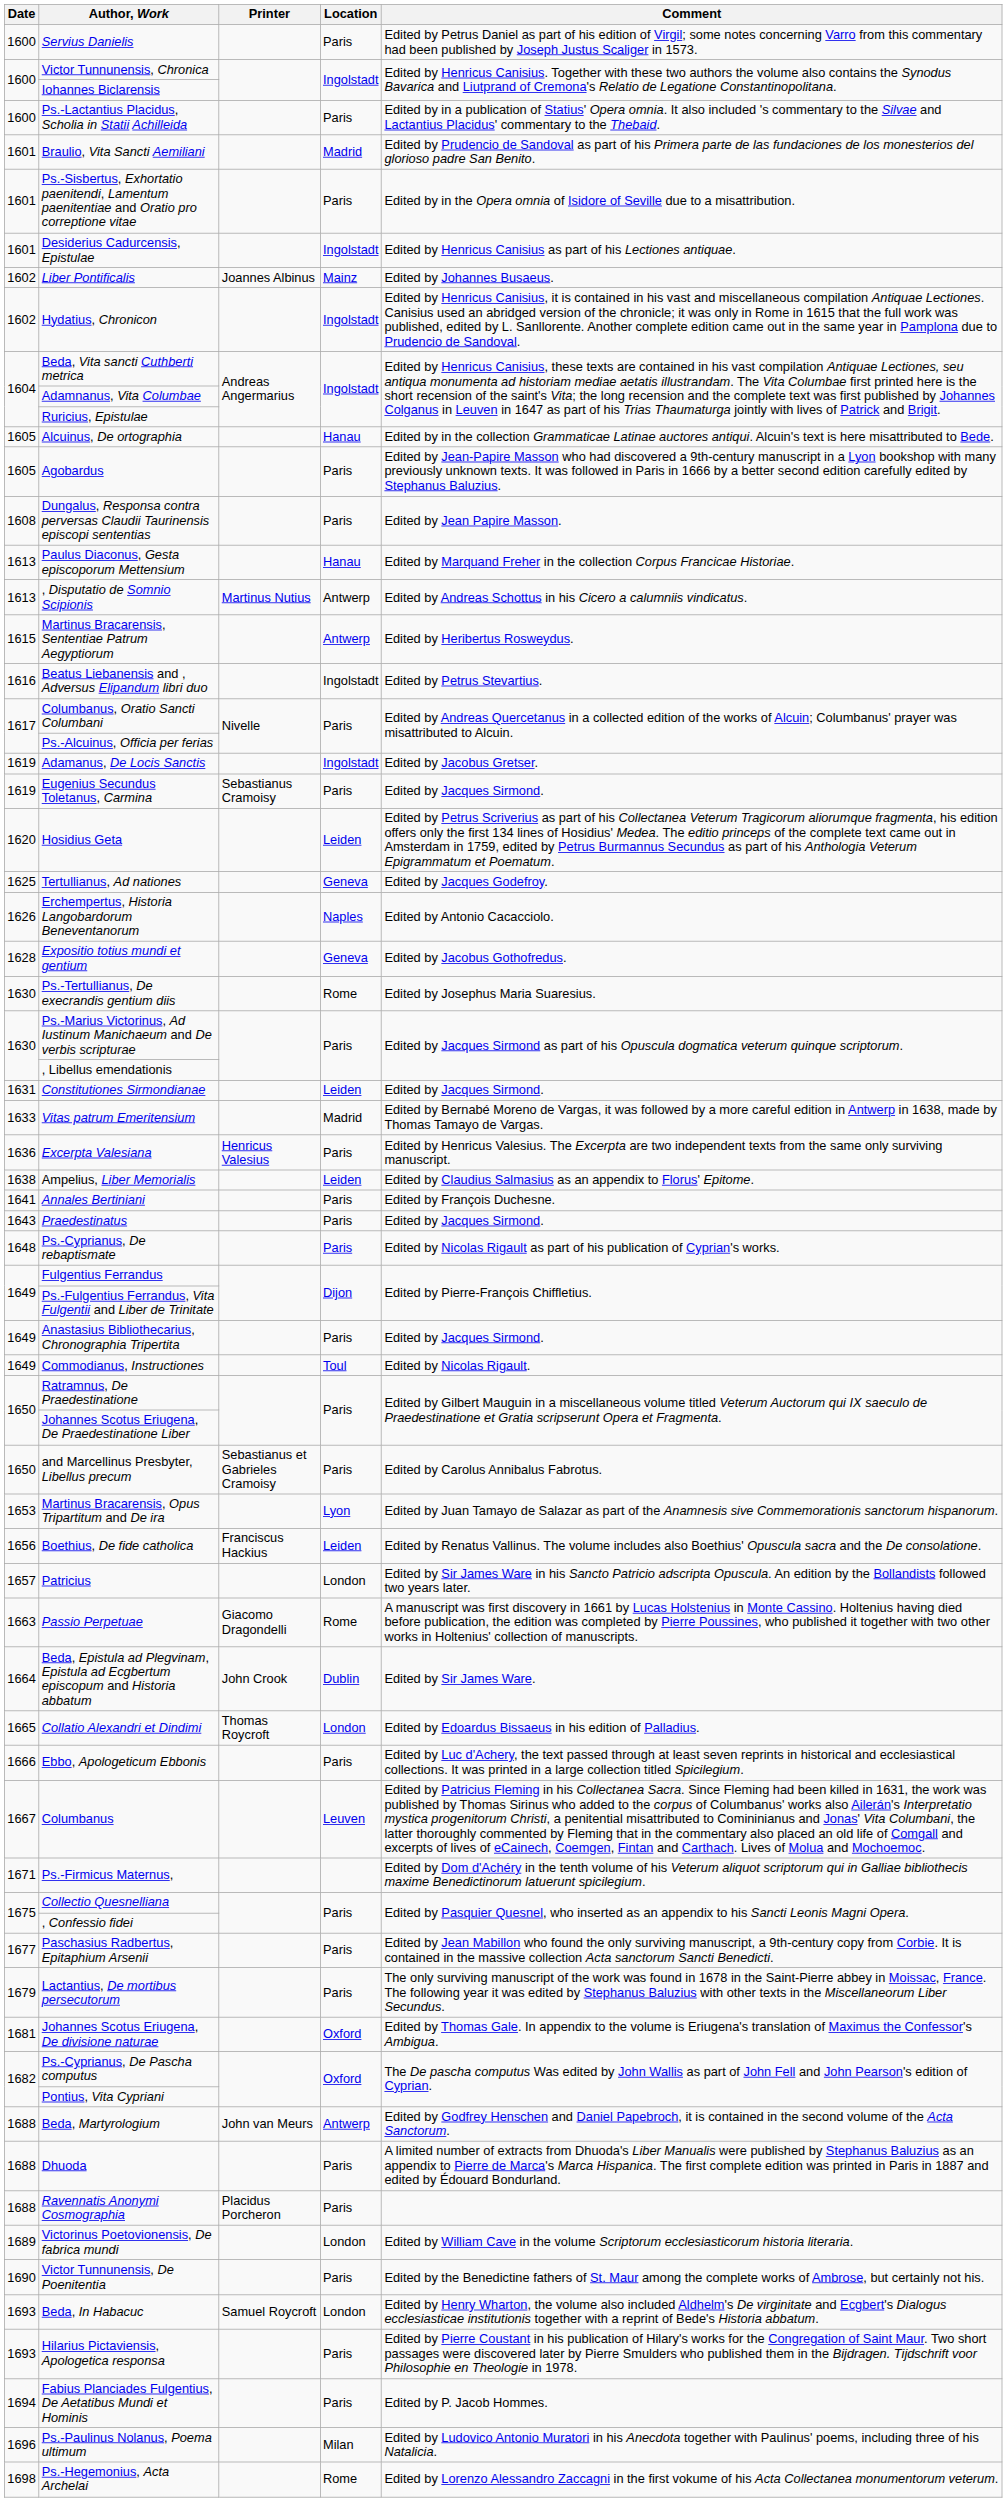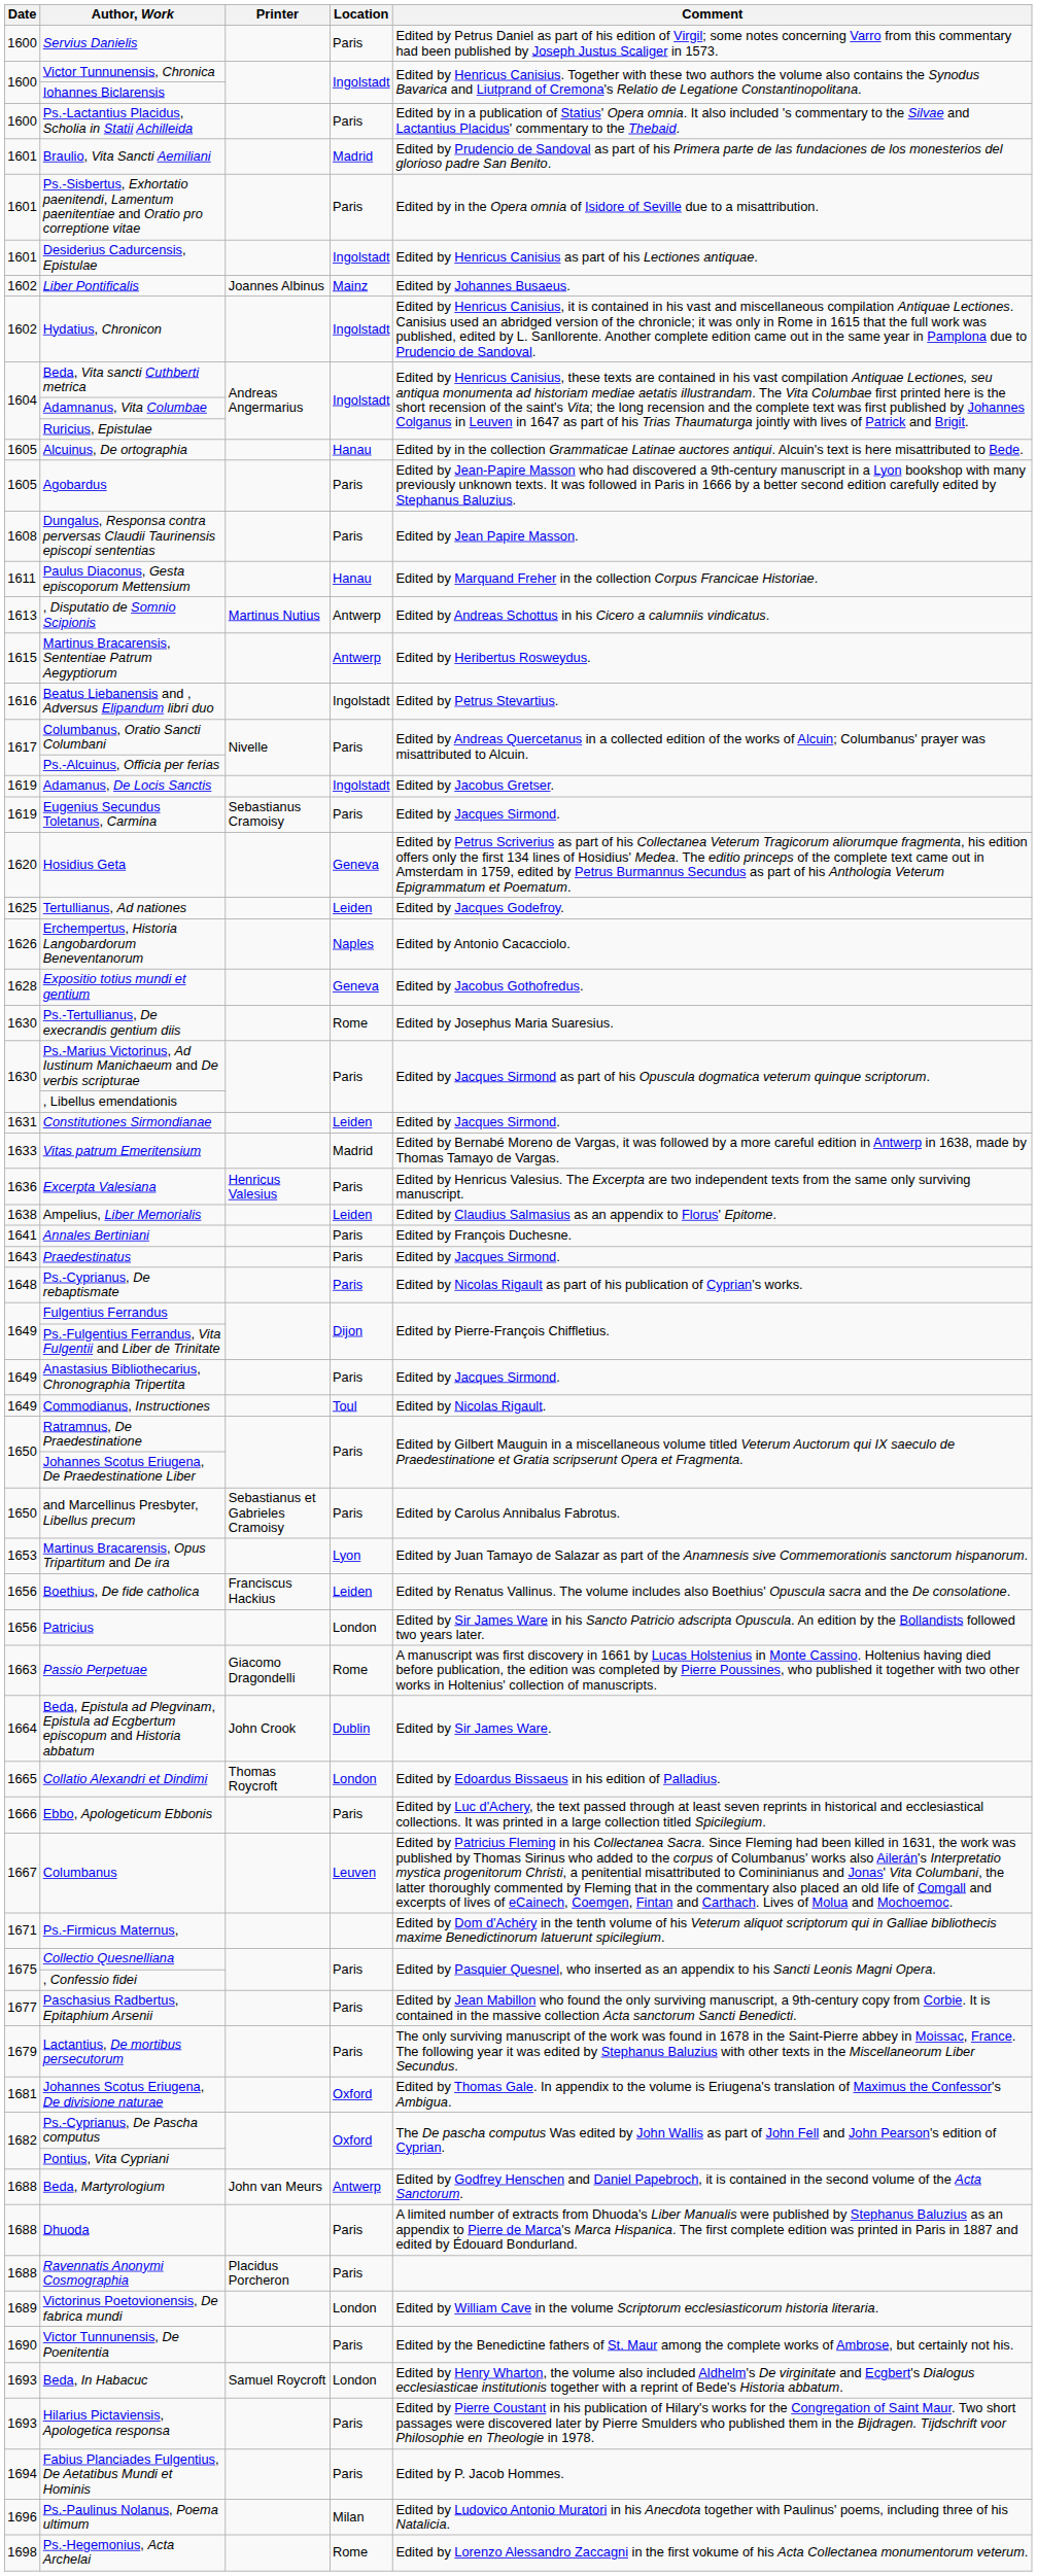Paulus Diaconus, Gesta episcoporum Mettensium | Date: 1613 -> 1611
Hosidius Geta | Location: Leiden -> Geneva
Tertullianus, Ad nationes | Location: Geneva -> Leiden
Patricius | Date: 1657 -> 1656
